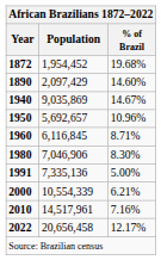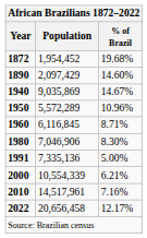1950 | Population: 5,692,657 -> 5,572,289
